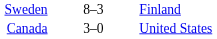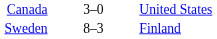rows swapped: Sweden <-> Canada
